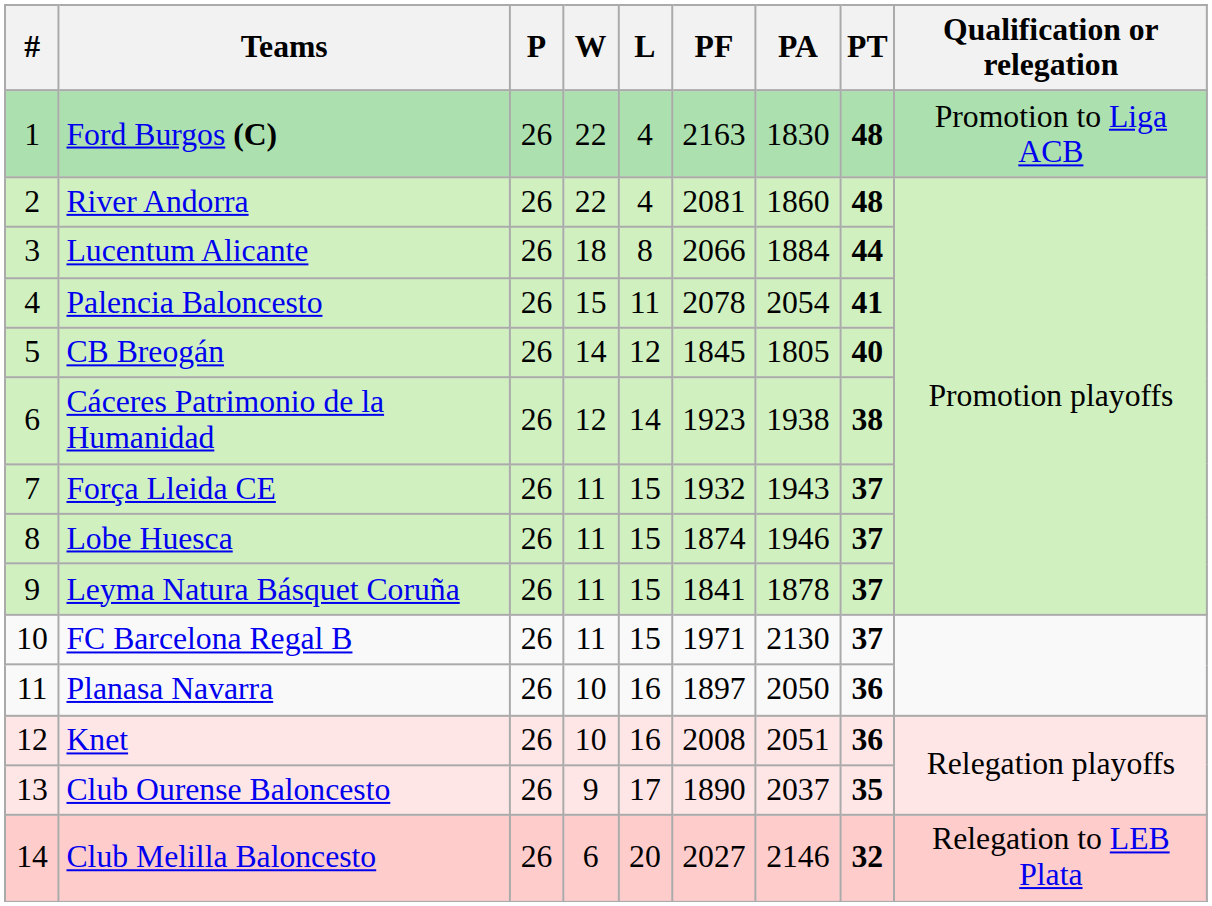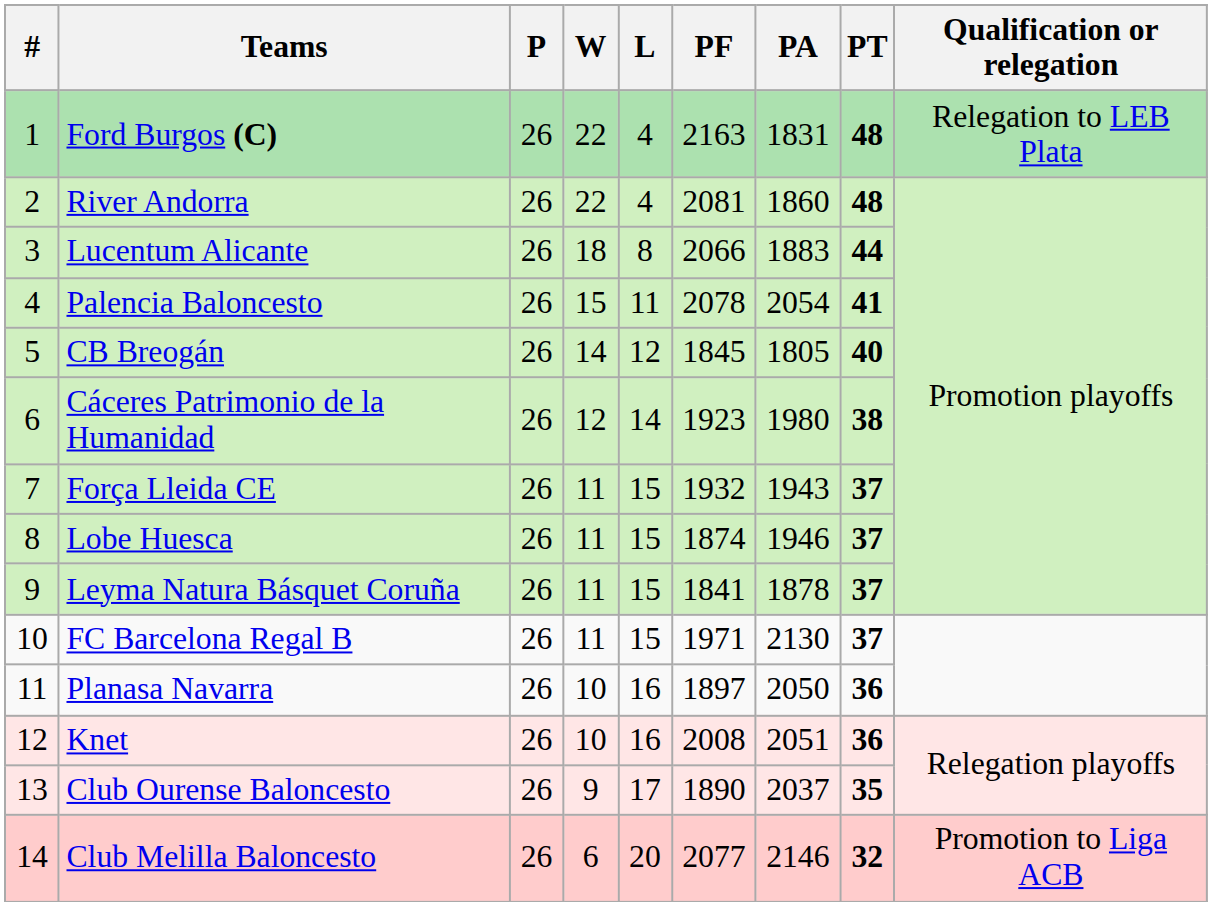Ford Burgos (C) | PA: 1830 -> 1831
Ford Burgos (C) | Qualification or relegation: Promotion to Liga ACB -> Relegation to LEB Plata
Lucentum Alicante | PA: 1884 -> 1883
Cáceres Patrimonio de la Humanidad | PA: 1938 -> 1980
Club Melilla Baloncesto | PF: 2027 -> 2077
Club Melilla Baloncesto | Qualification or relegation: Relegation to LEB Plata -> Promotion to Liga ACB
